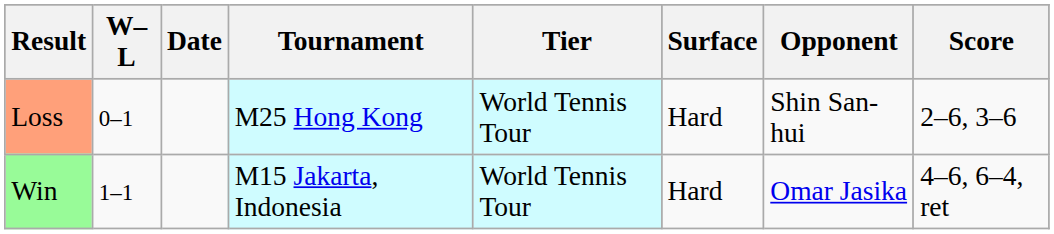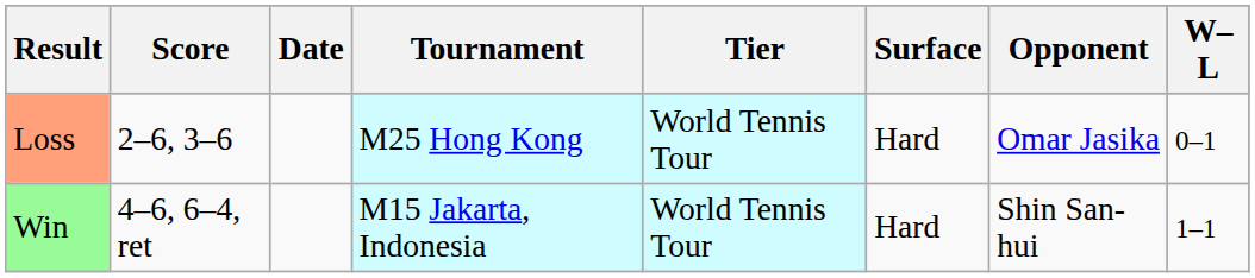columns swapped: W–L <-> Score
Loss | Opponent: Shin San-hui -> Omar Jasika
Win | Opponent: Omar Jasika -> Shin San-hui
